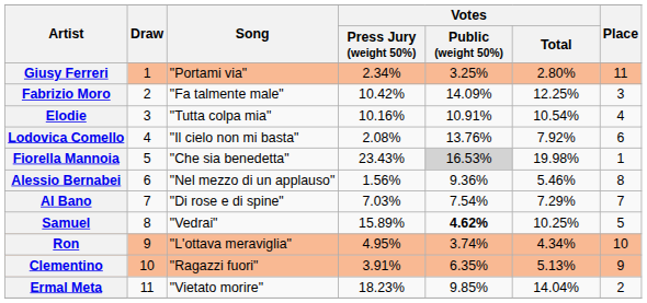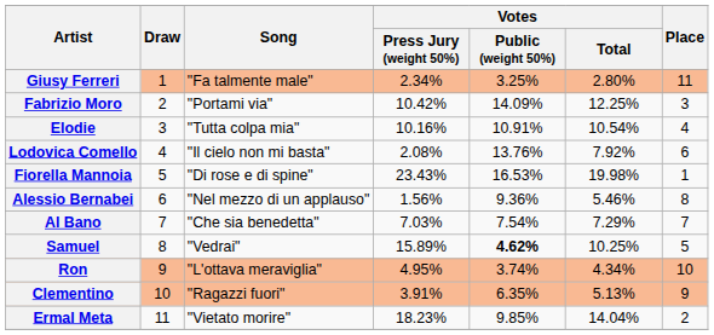Giusy Ferreri | Song: "Portami via" -> "Fa talmente male"
Fabrizio Moro | Song: "Fa talmente male" -> "Portami via"
Fiorella Mannoia | Song: "Che sia benedetta" -> "Di rose e di spine"
Fiorella Mannoia | Votes / Public (weight 50%): lightgrey background -> no background
Al Bano | Song: "Di rose e di spine" -> "Che sia benedetta"
